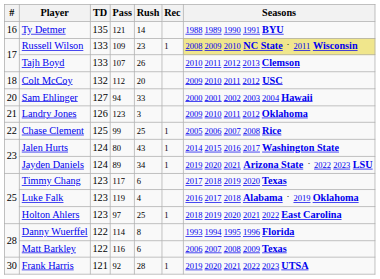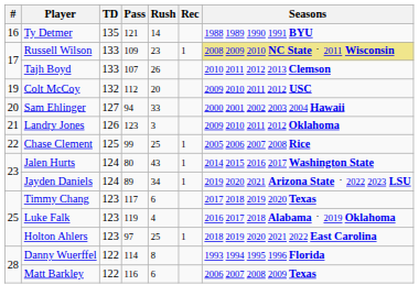Colt McCoy | #: 18 -> 19
- row: 30 | Frank Harris | 121 | 92 | 28 | 1 | 2019 2020 2021 2022 2023 UTSA
